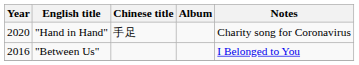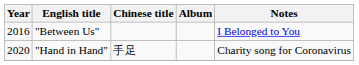rows swapped: "Between Us" <-> "Hand in Hand"
